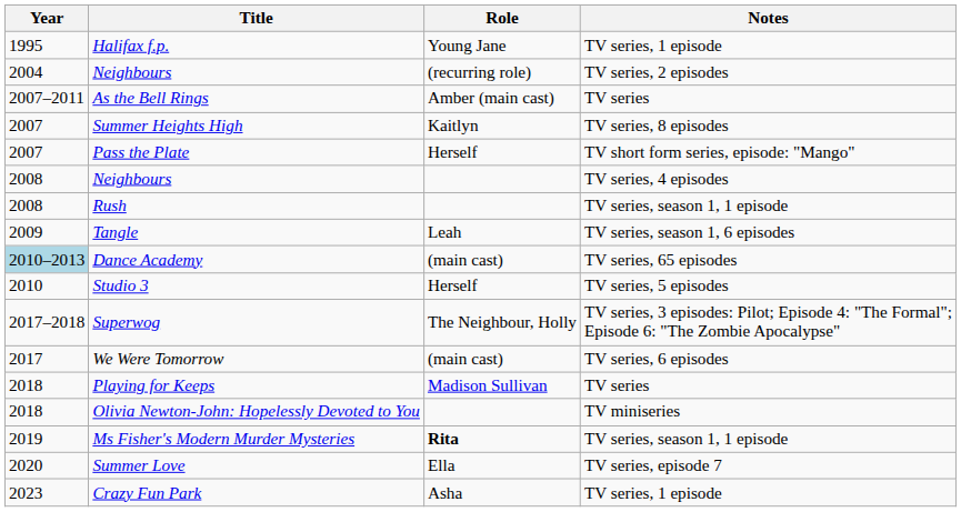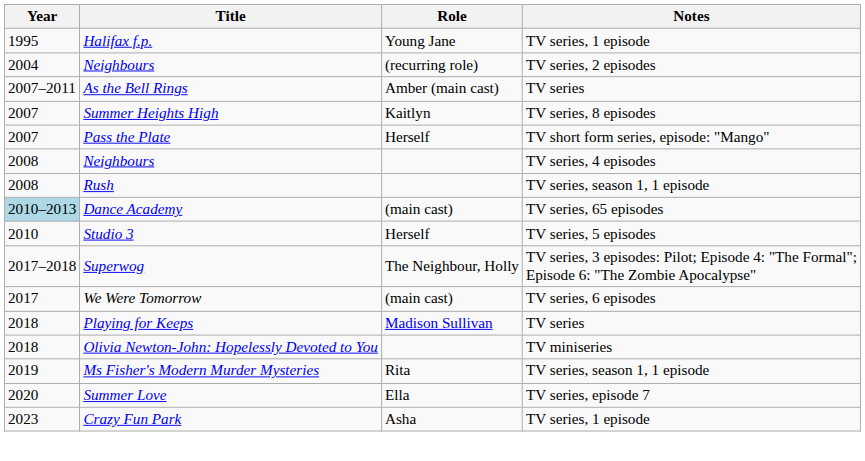- row: 2009 | Tangle | Leah | TV series, season 1, 6 episodes
Ms Fisher's Modern Murder Mysteries | Role: bold -> normal
